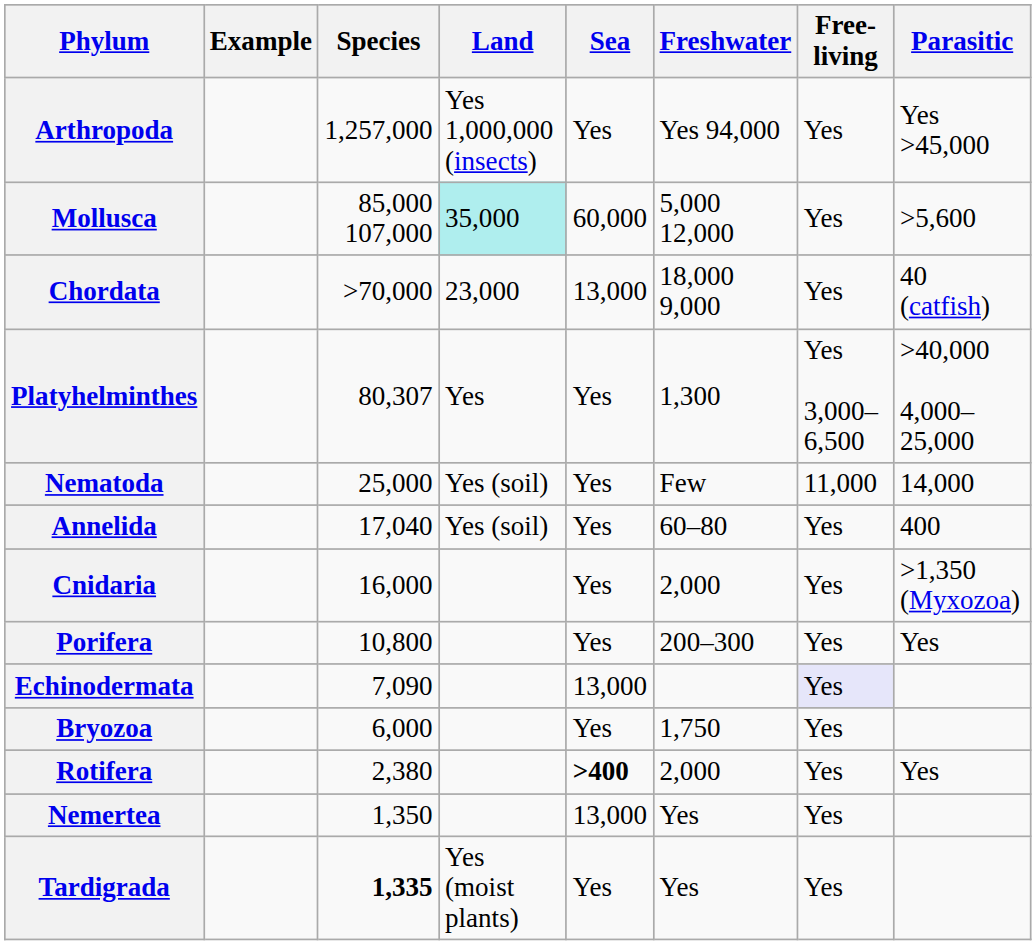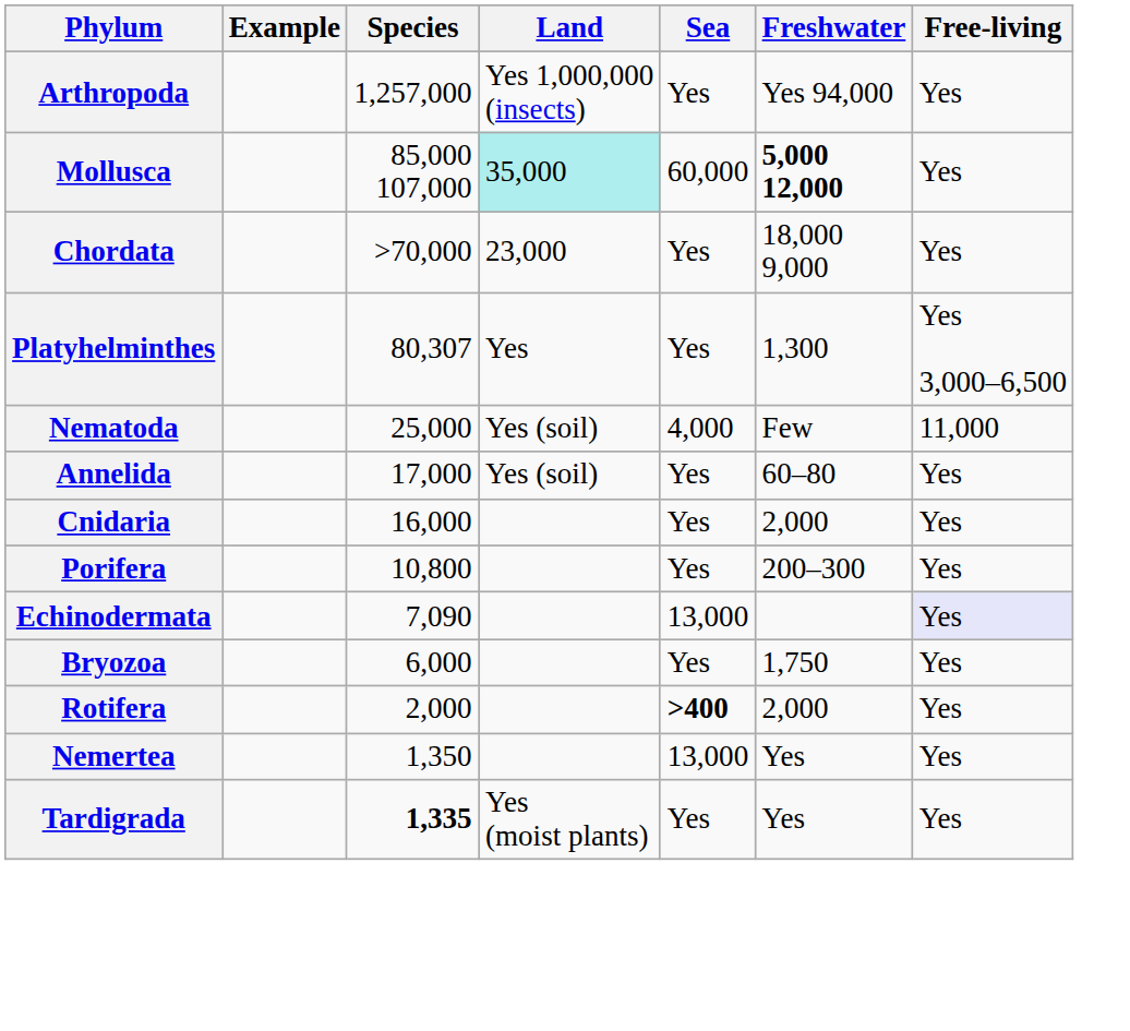- column: Parasitic | Yes >45,000 | >5,600 | 40 (catfish) | >40,000 4,000–25,000 | 14,000 | 400 | >1,350 (Myxozoa) | Yes | Yes
Mollusca | Freshwater: normal -> bold
Chordata | Sea: 13,000 -> Yes
Nematoda | Sea: Yes -> 4,000
Annelida | Species: 17,040 -> 17,000
Rotifera | Species: 2,380 -> 2,000
